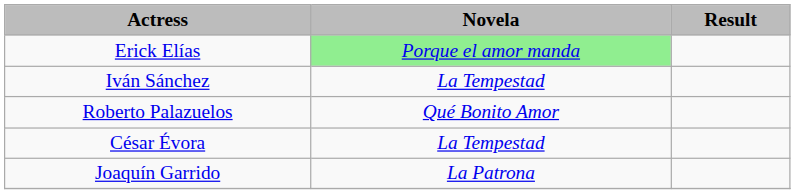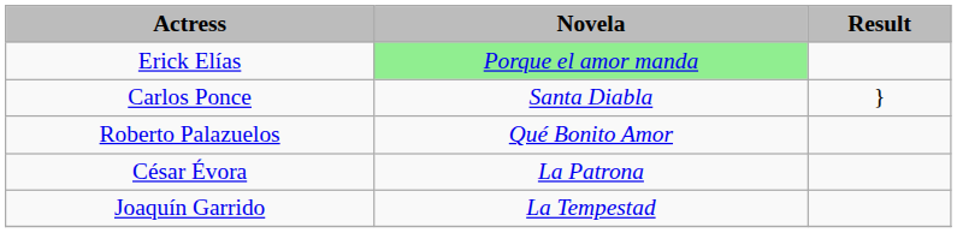+ row: Carlos Ponce | Santa Diabla | }
- row: Iván Sánchez | La Tempestad
César Évora | Novela: La Tempestad -> La Patrona
Joaquín Garrido | Novela: La Patrona -> La Tempestad
